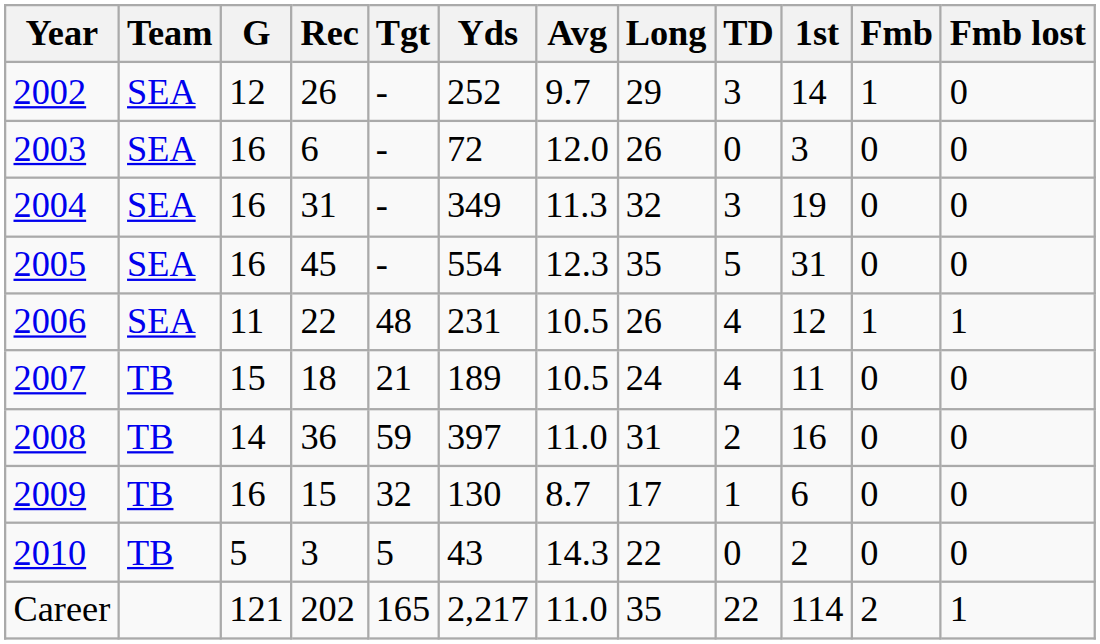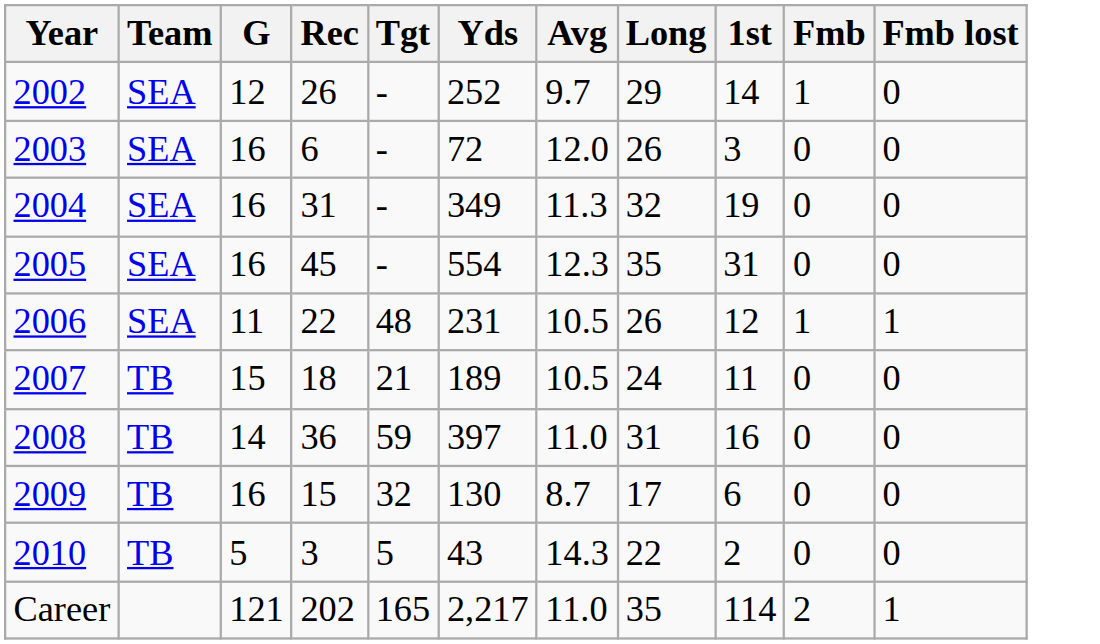- column: TD | 3 | 0 | 3 | 5 | 4 | 4 | 2 | 1 | 0 | 22
